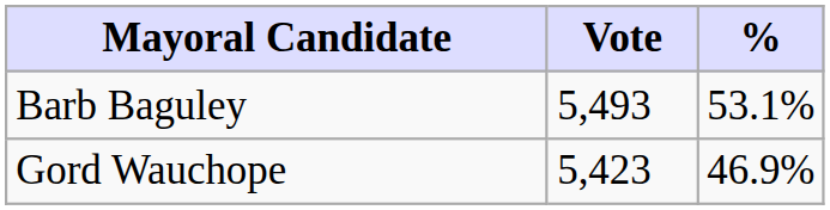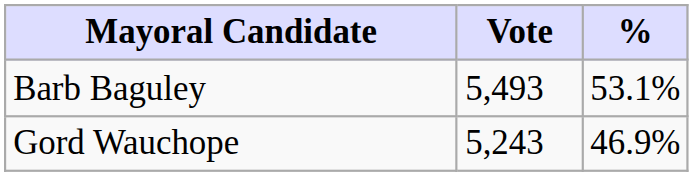Gord Wauchope | Vote: 5,423 -> 5,243
